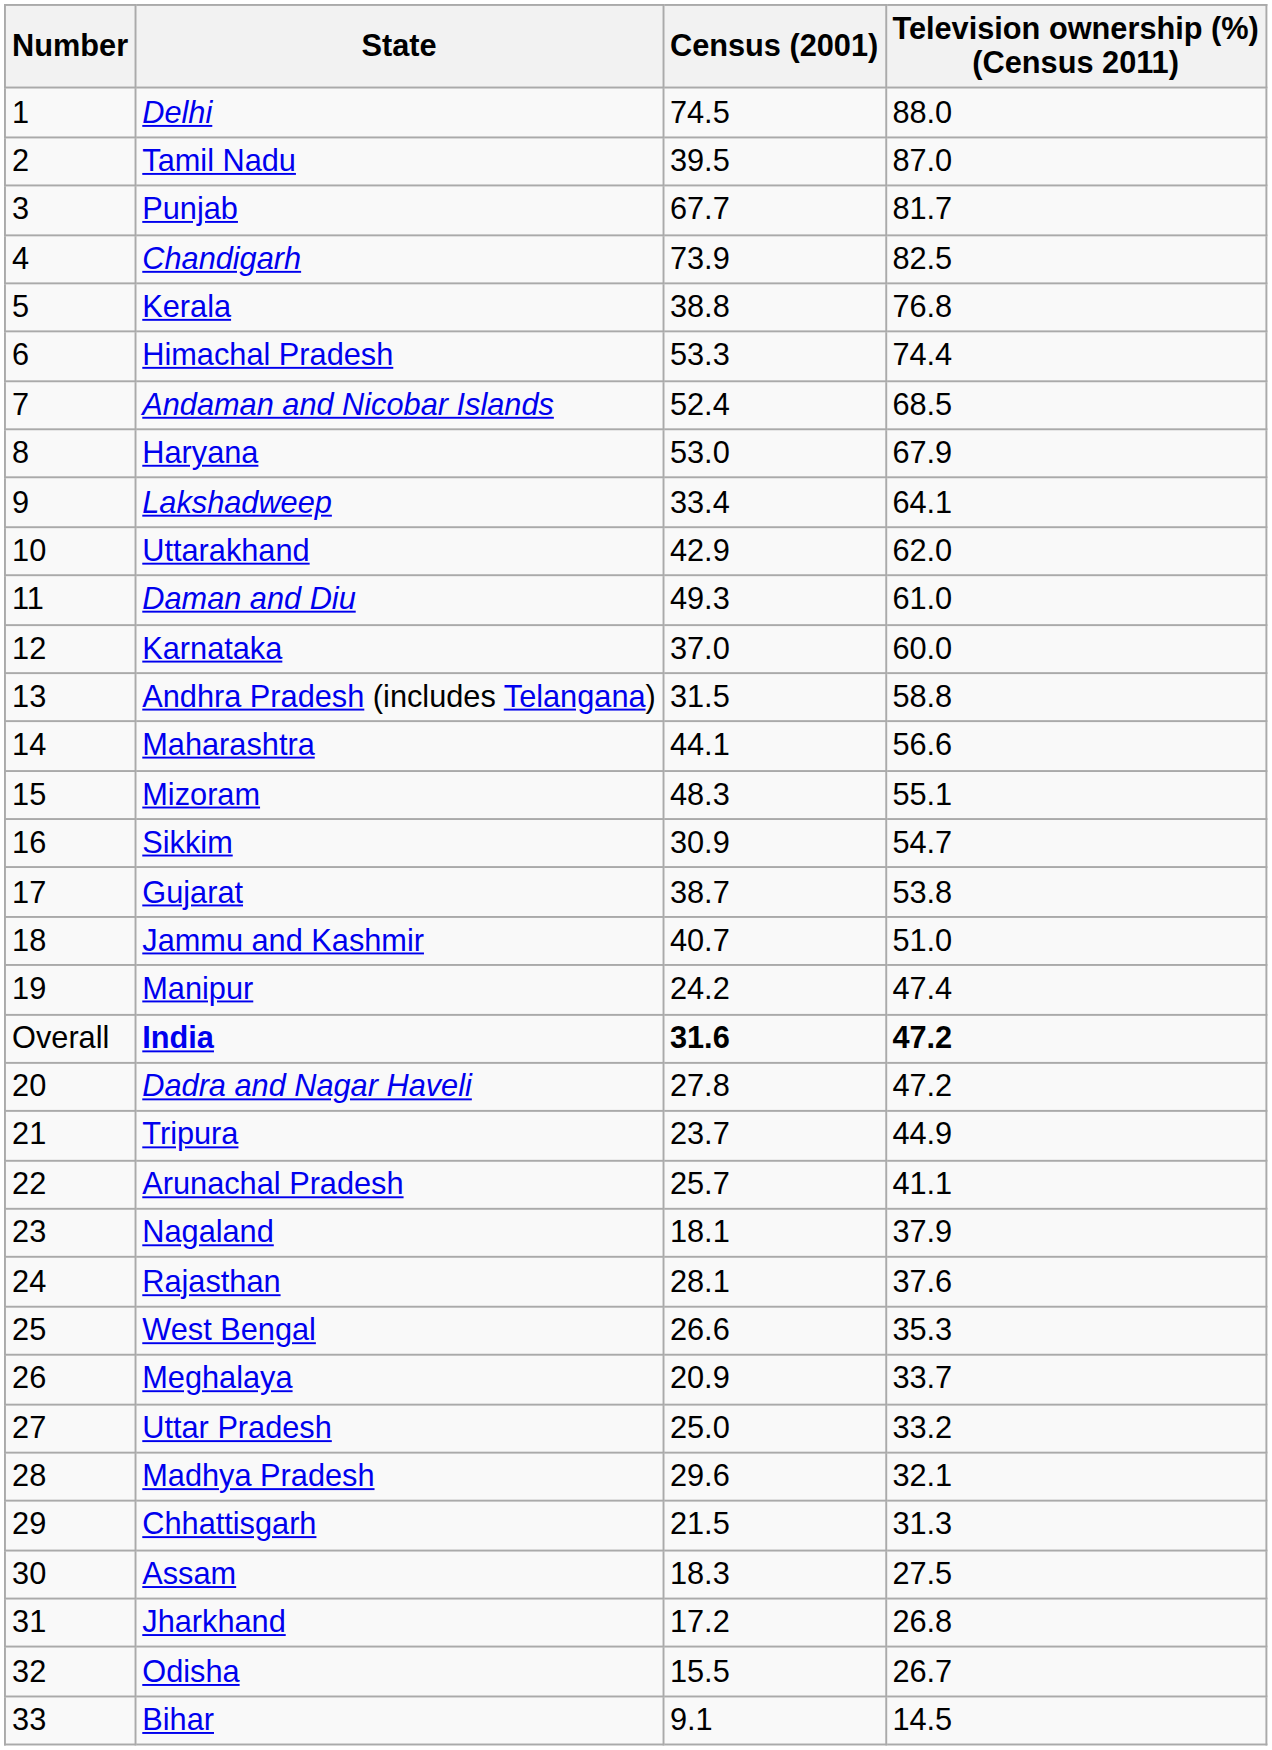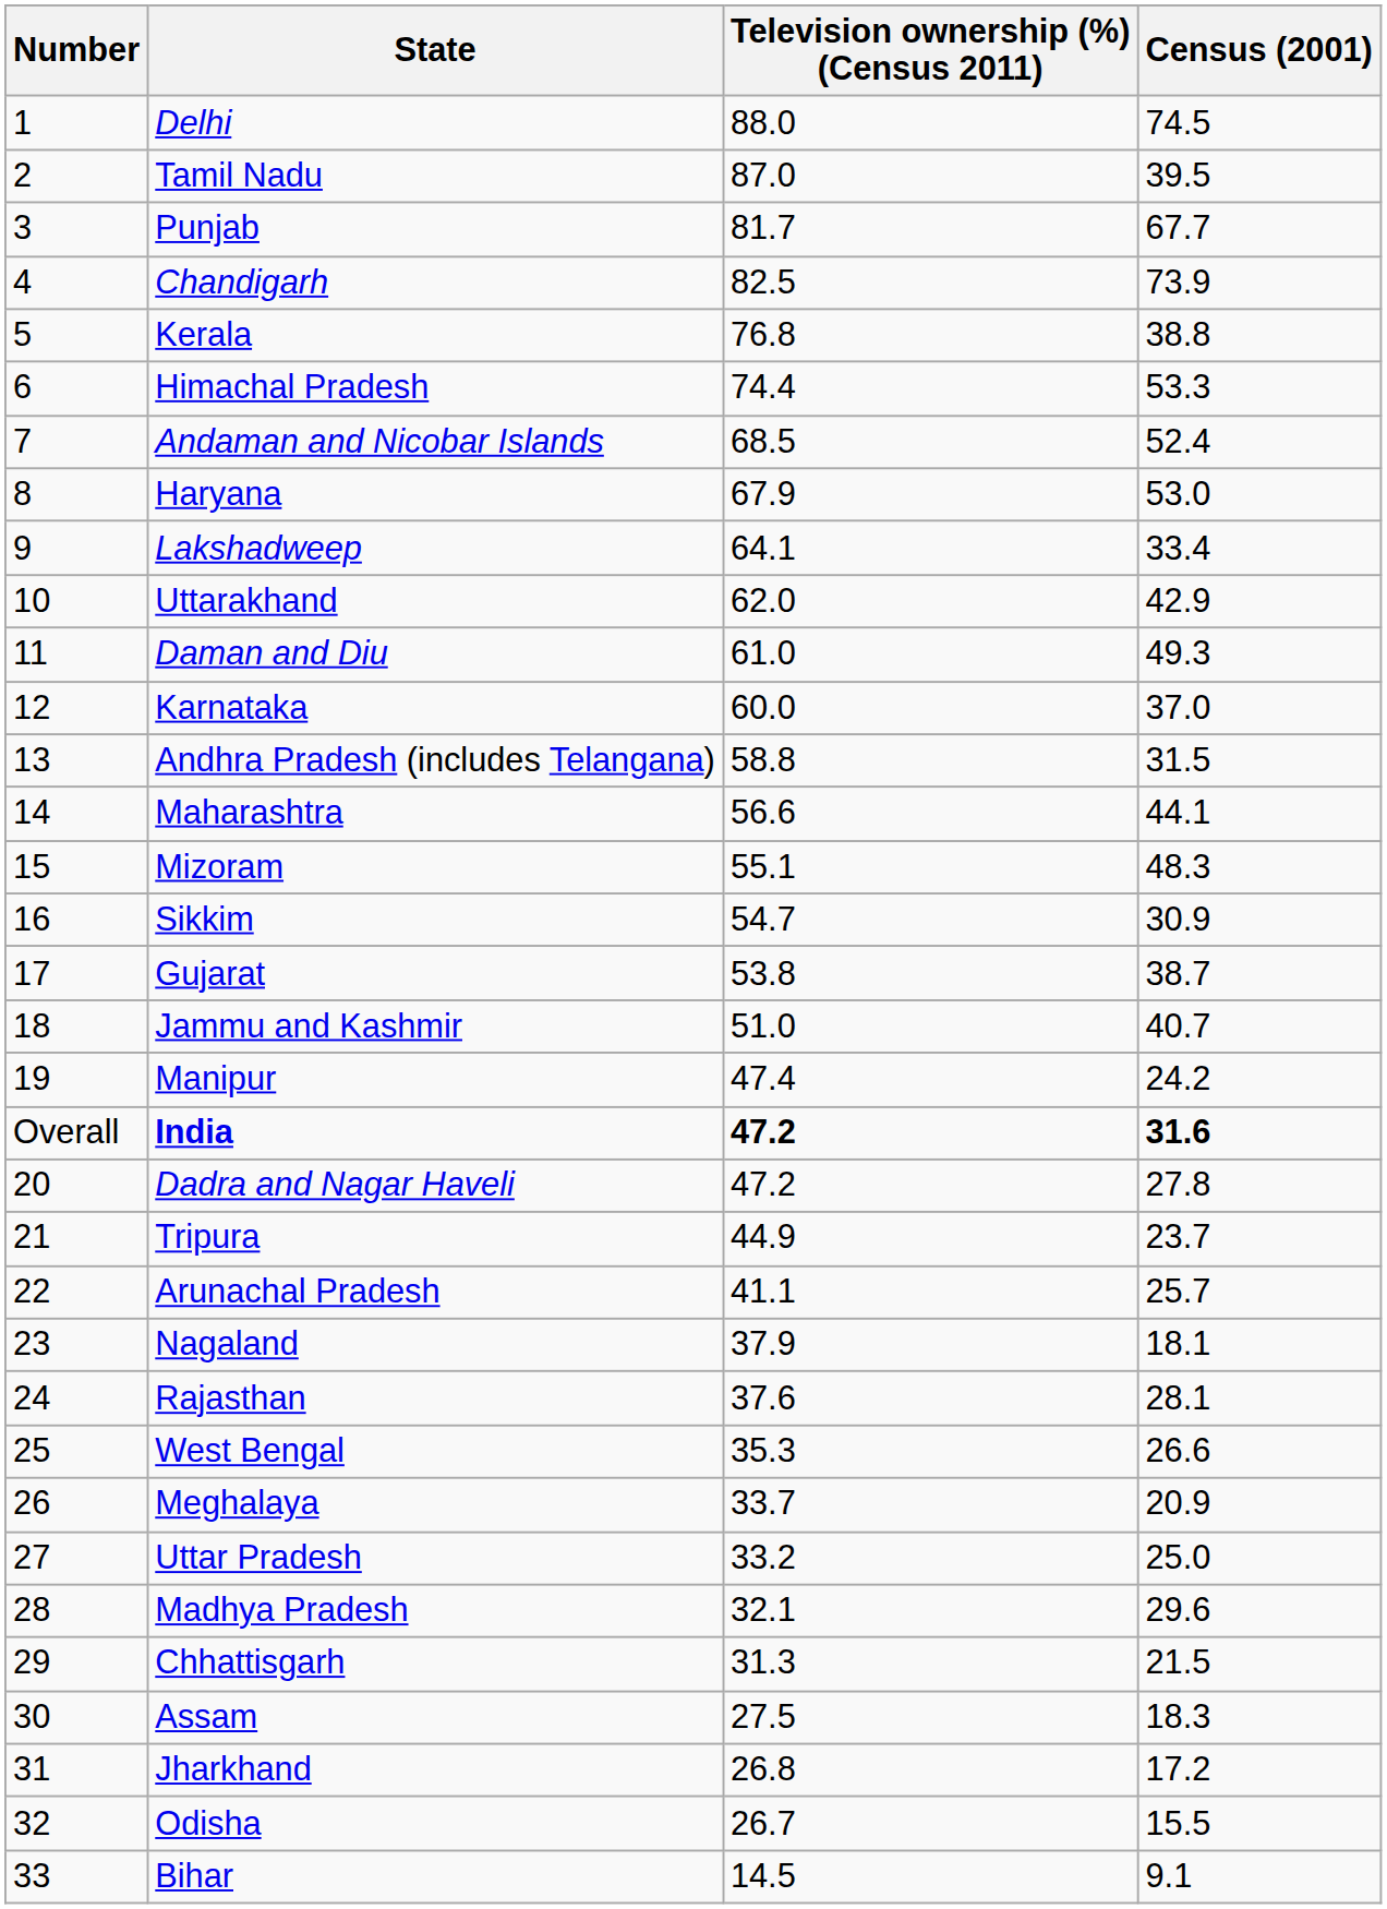columns swapped: Television ownership (%) (Census 2011) <-> Census (2001)
